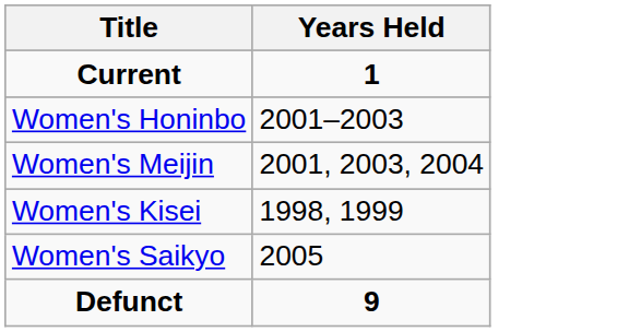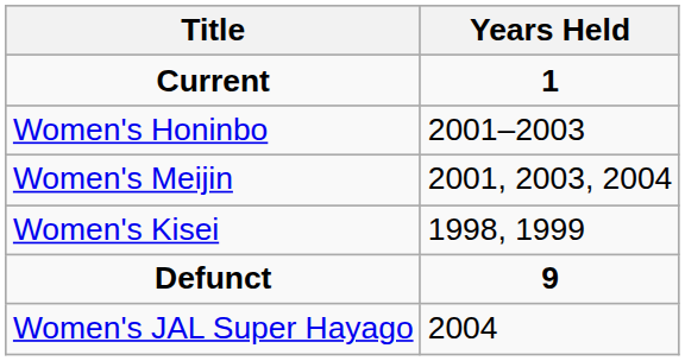- row: Women's Saikyo | 2005
+ row: Women's JAL Super Hayago | 2004
